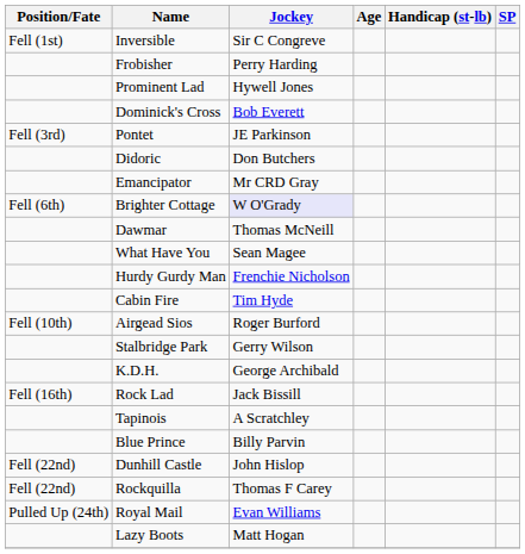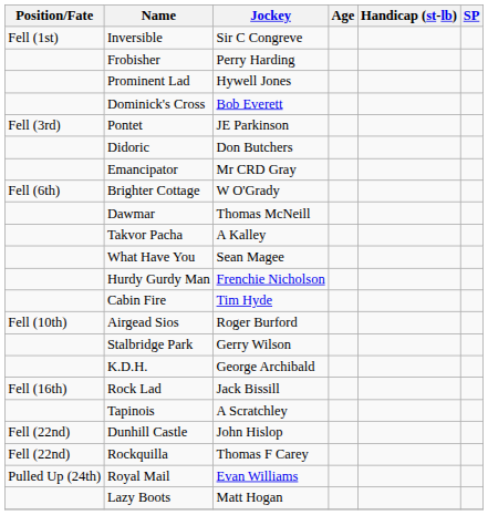Brighter Cottage | Jockey: lavender background -> no background
+ row: Takvor Pacha | A Kalley
- row: Blue Prince | Billy Parvin
